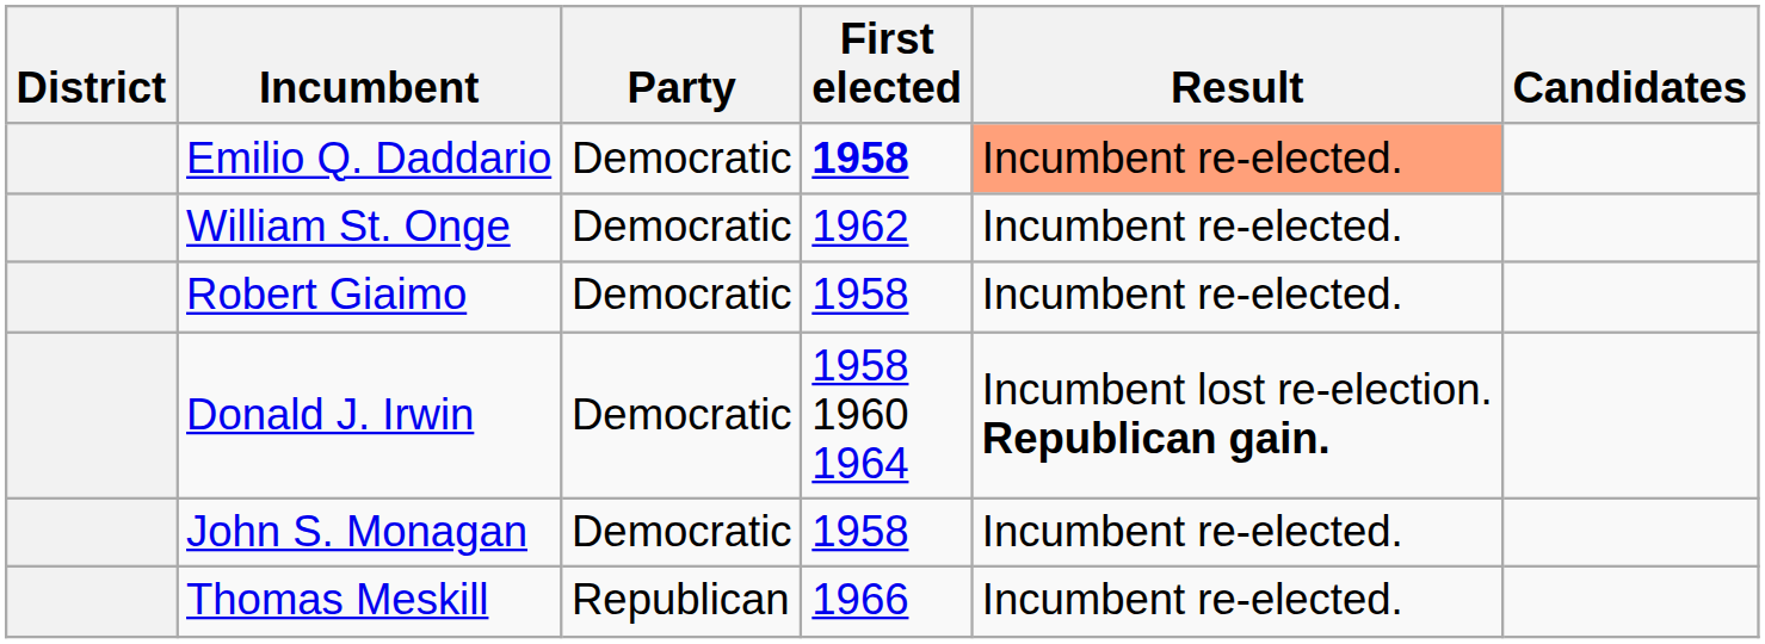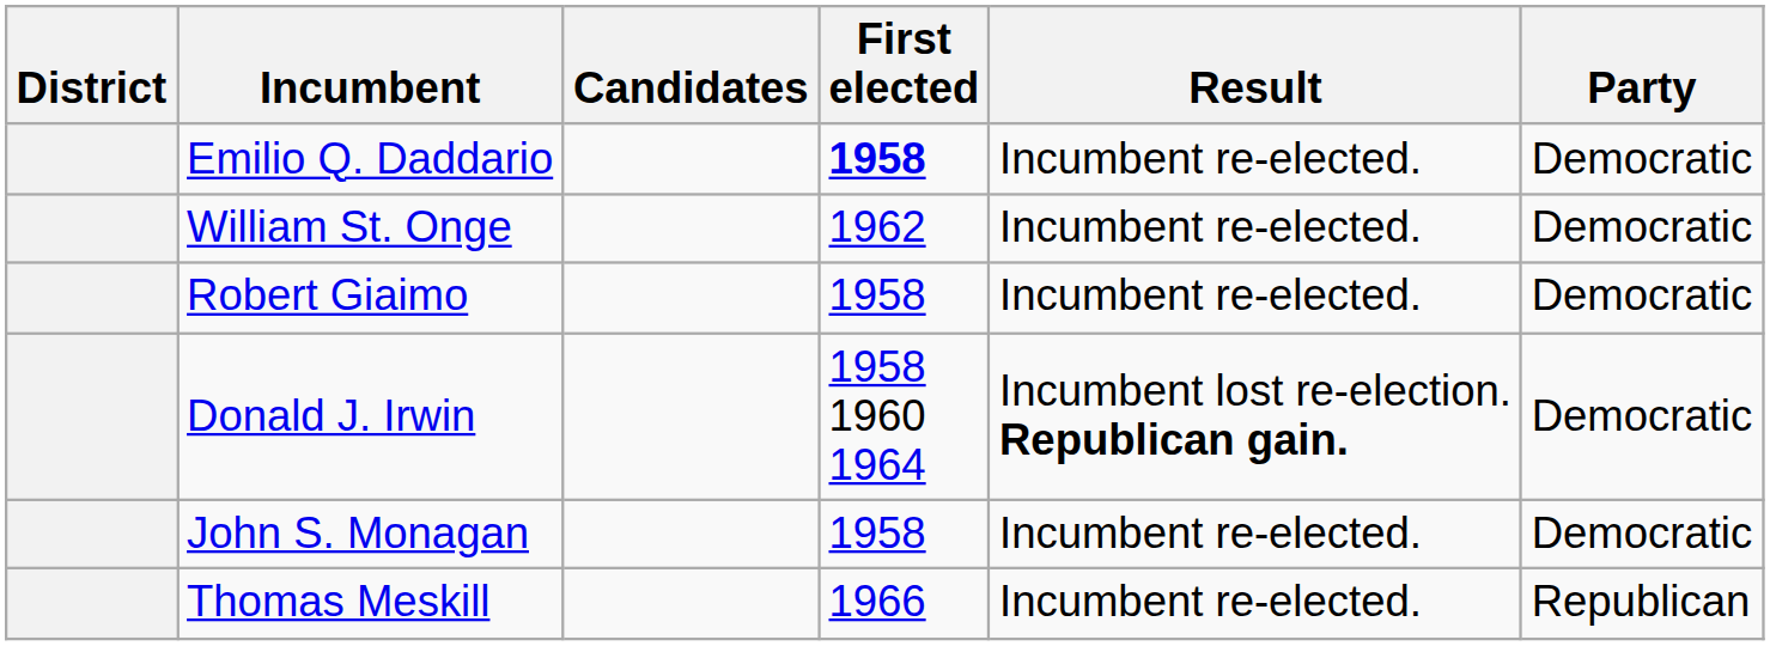columns swapped: Party <-> Candidates
Emilio Q. Daddario | Result: lightsalmon background -> no background
